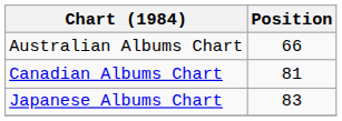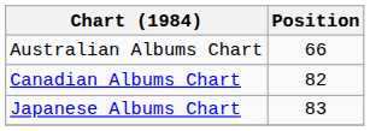Canadian Albums Chart | Position: 81 -> 82
